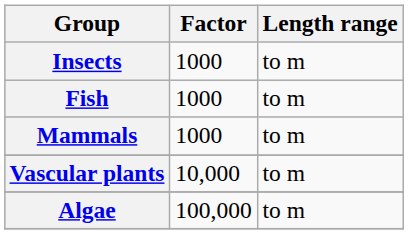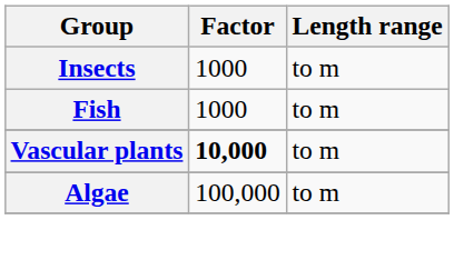- row: Mammals | 1000 | to m
Vascular plants | Factor: normal -> bold
